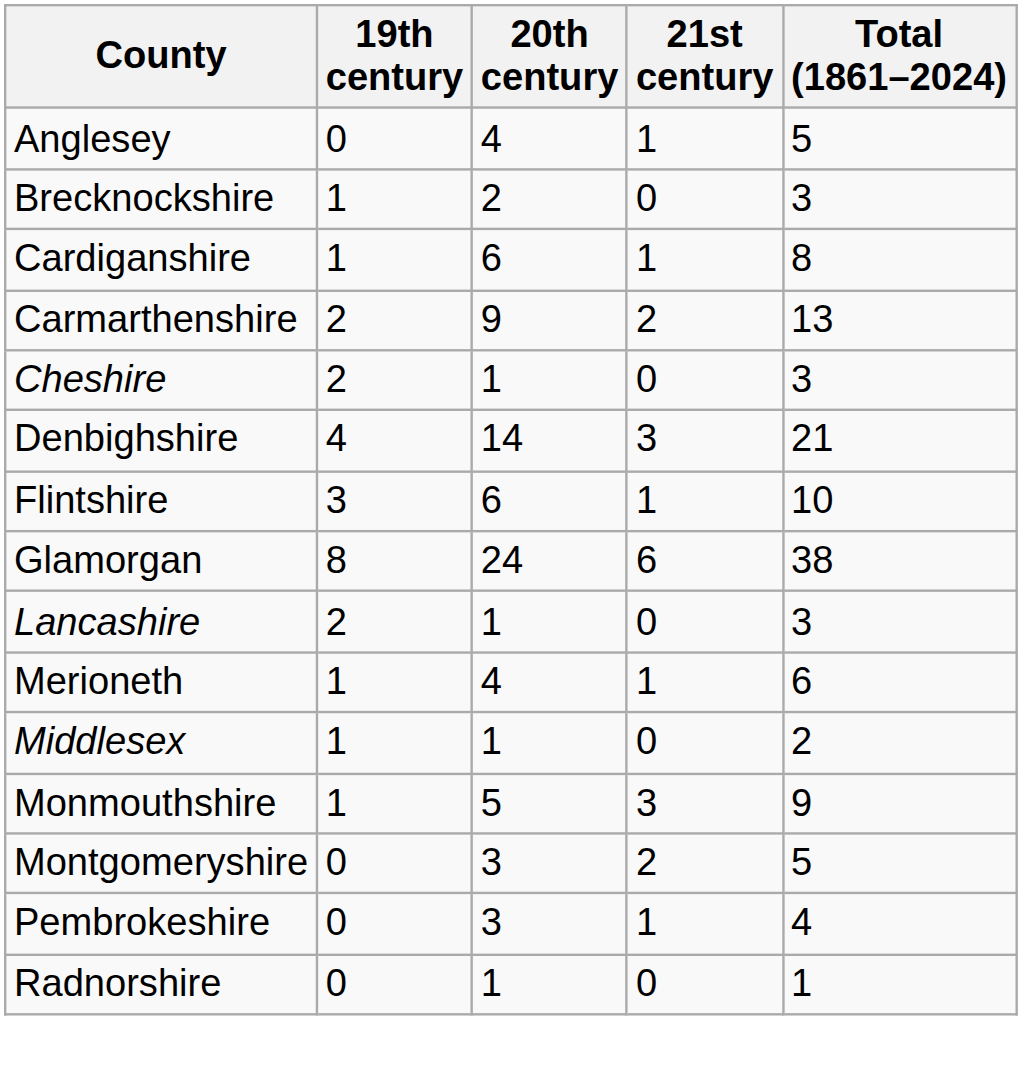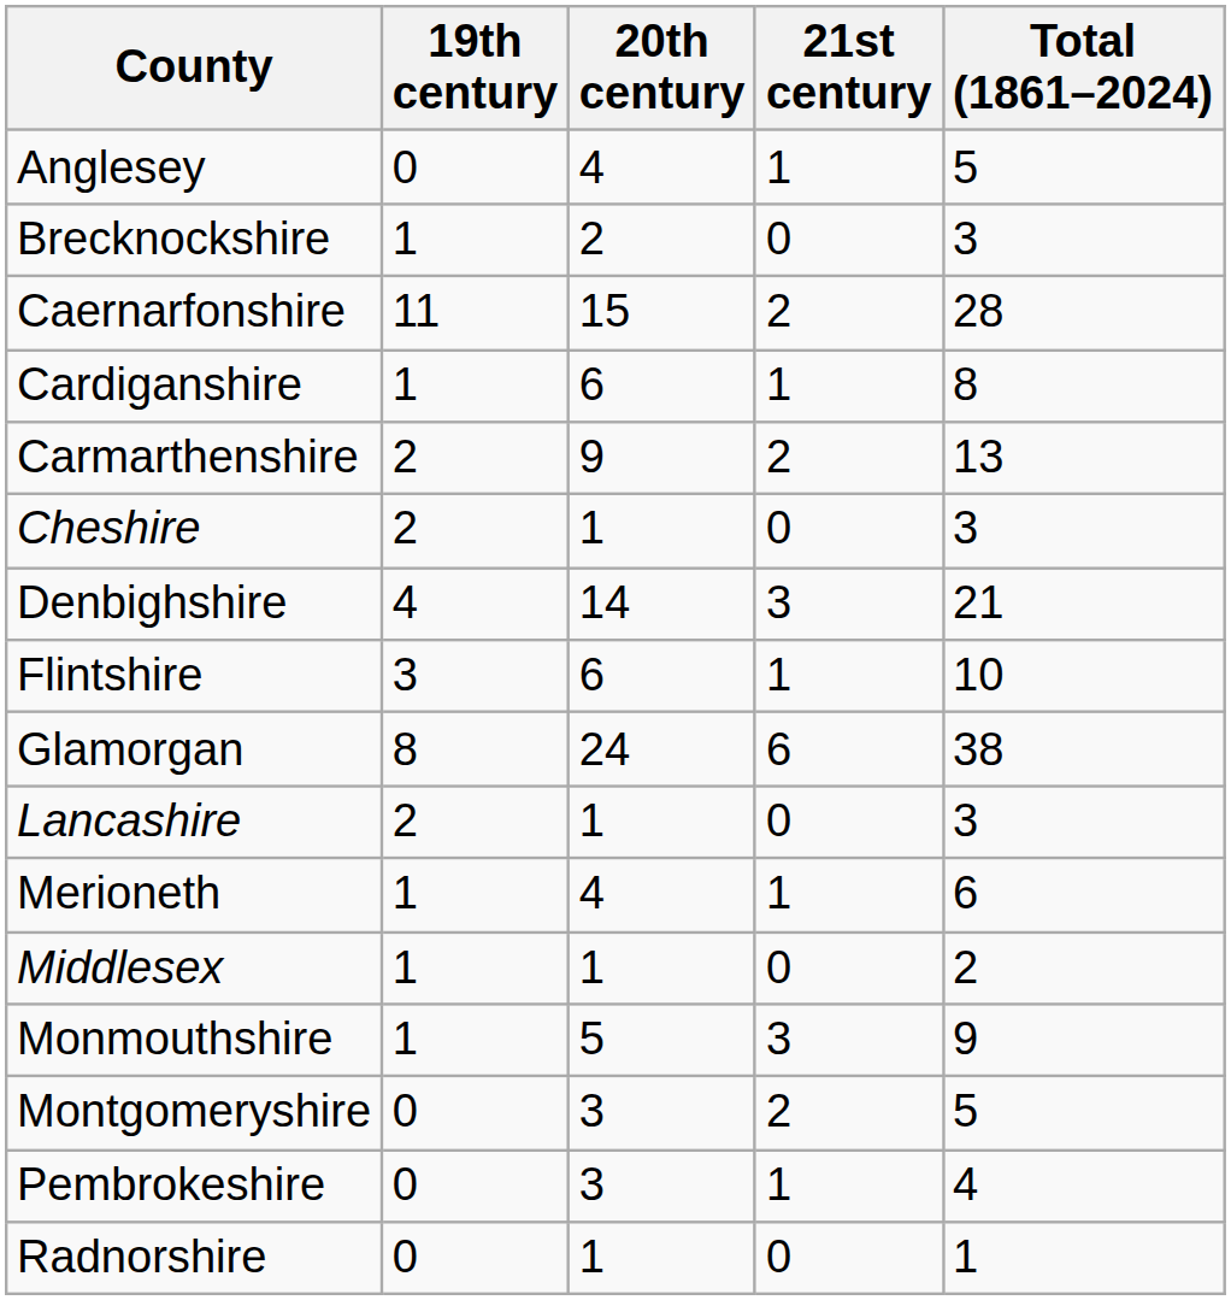+ row: Caernarfonshire | 11 | 15 | 2 | 28
